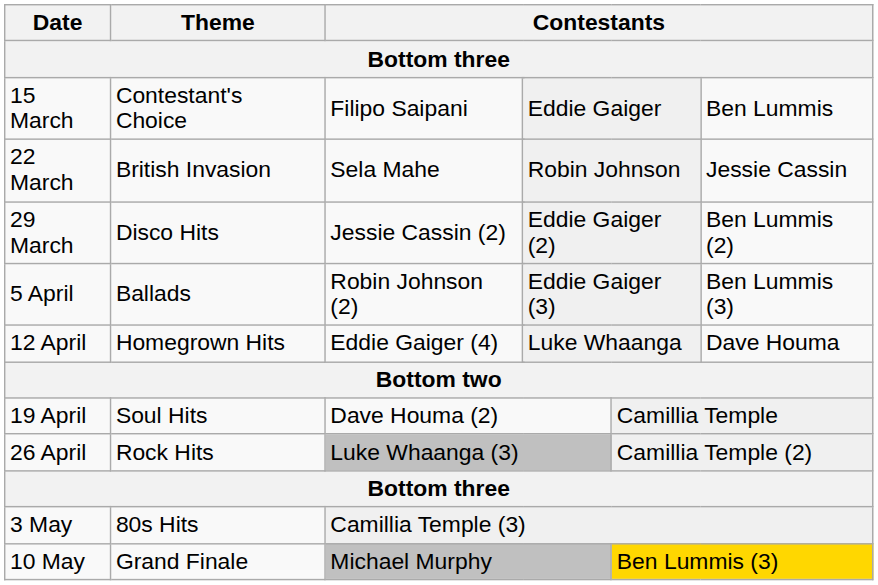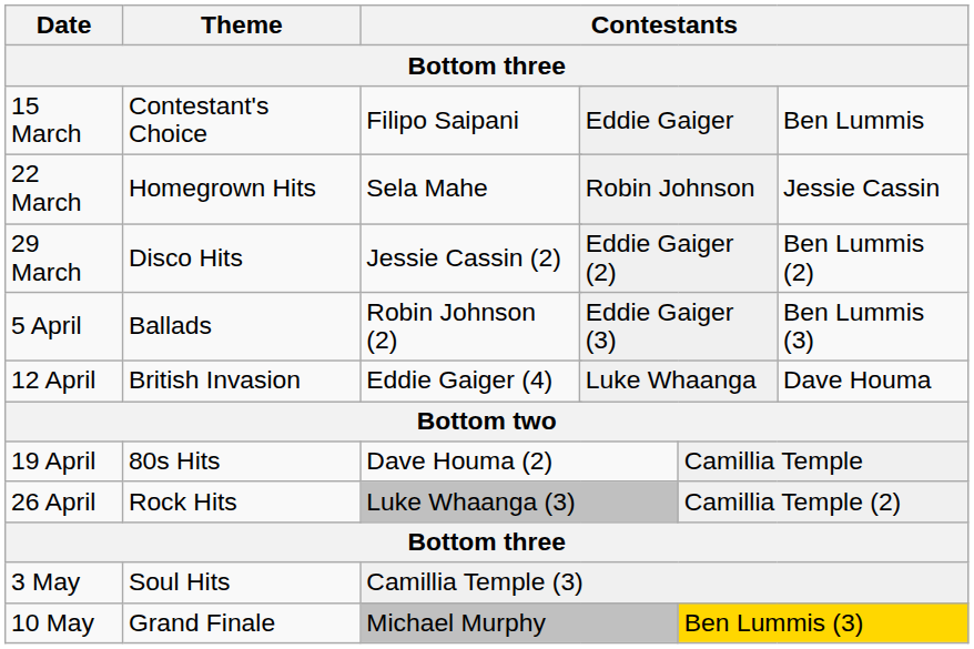22 March | Theme: British Invasion -> Homegrown Hits
12 April | Theme: Homegrown Hits -> British Invasion
19 April | Theme: Soul Hits -> 80s Hits
3 May | Theme: 80s Hits -> Soul Hits
